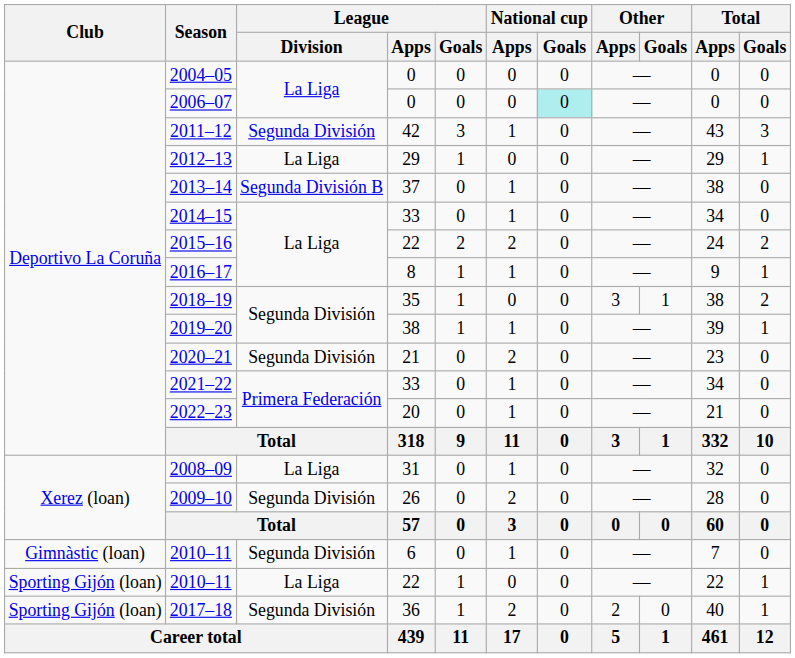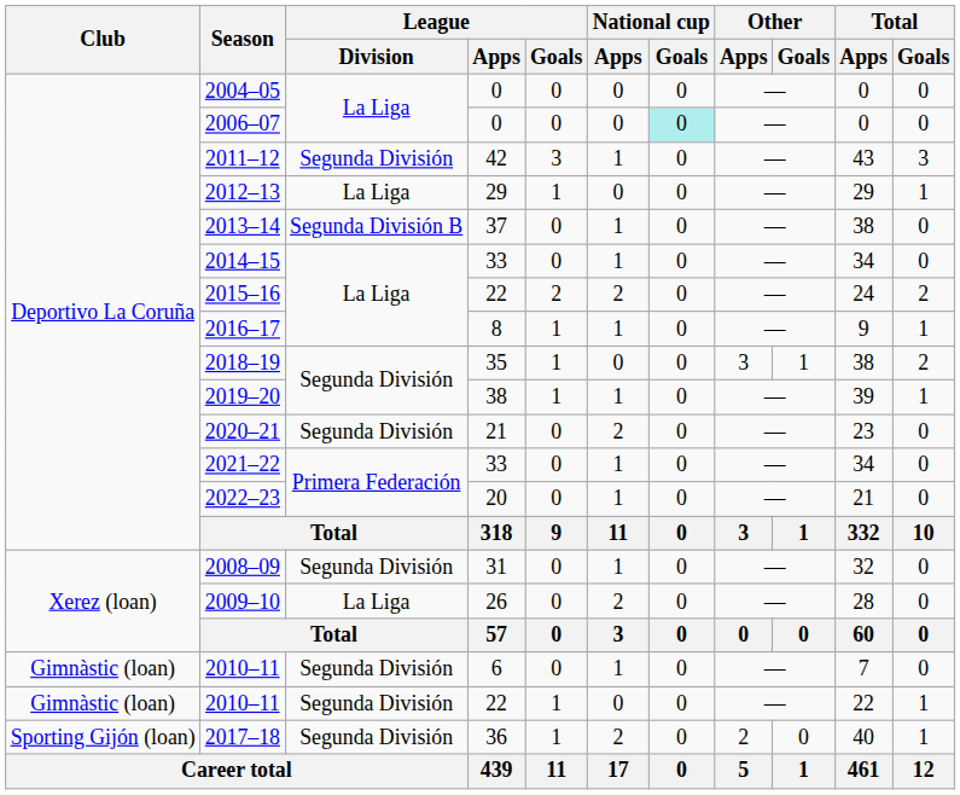2008–09 | League / Division: La Liga -> Segunda División
2009–10 | League / Division: Segunda División -> La Liga
2010–11 / 22 | Club: Sporting Gijón (loan) -> Gimnàstic (loan)
2010–11 / 22 | League / Division: La Liga -> Segunda División
